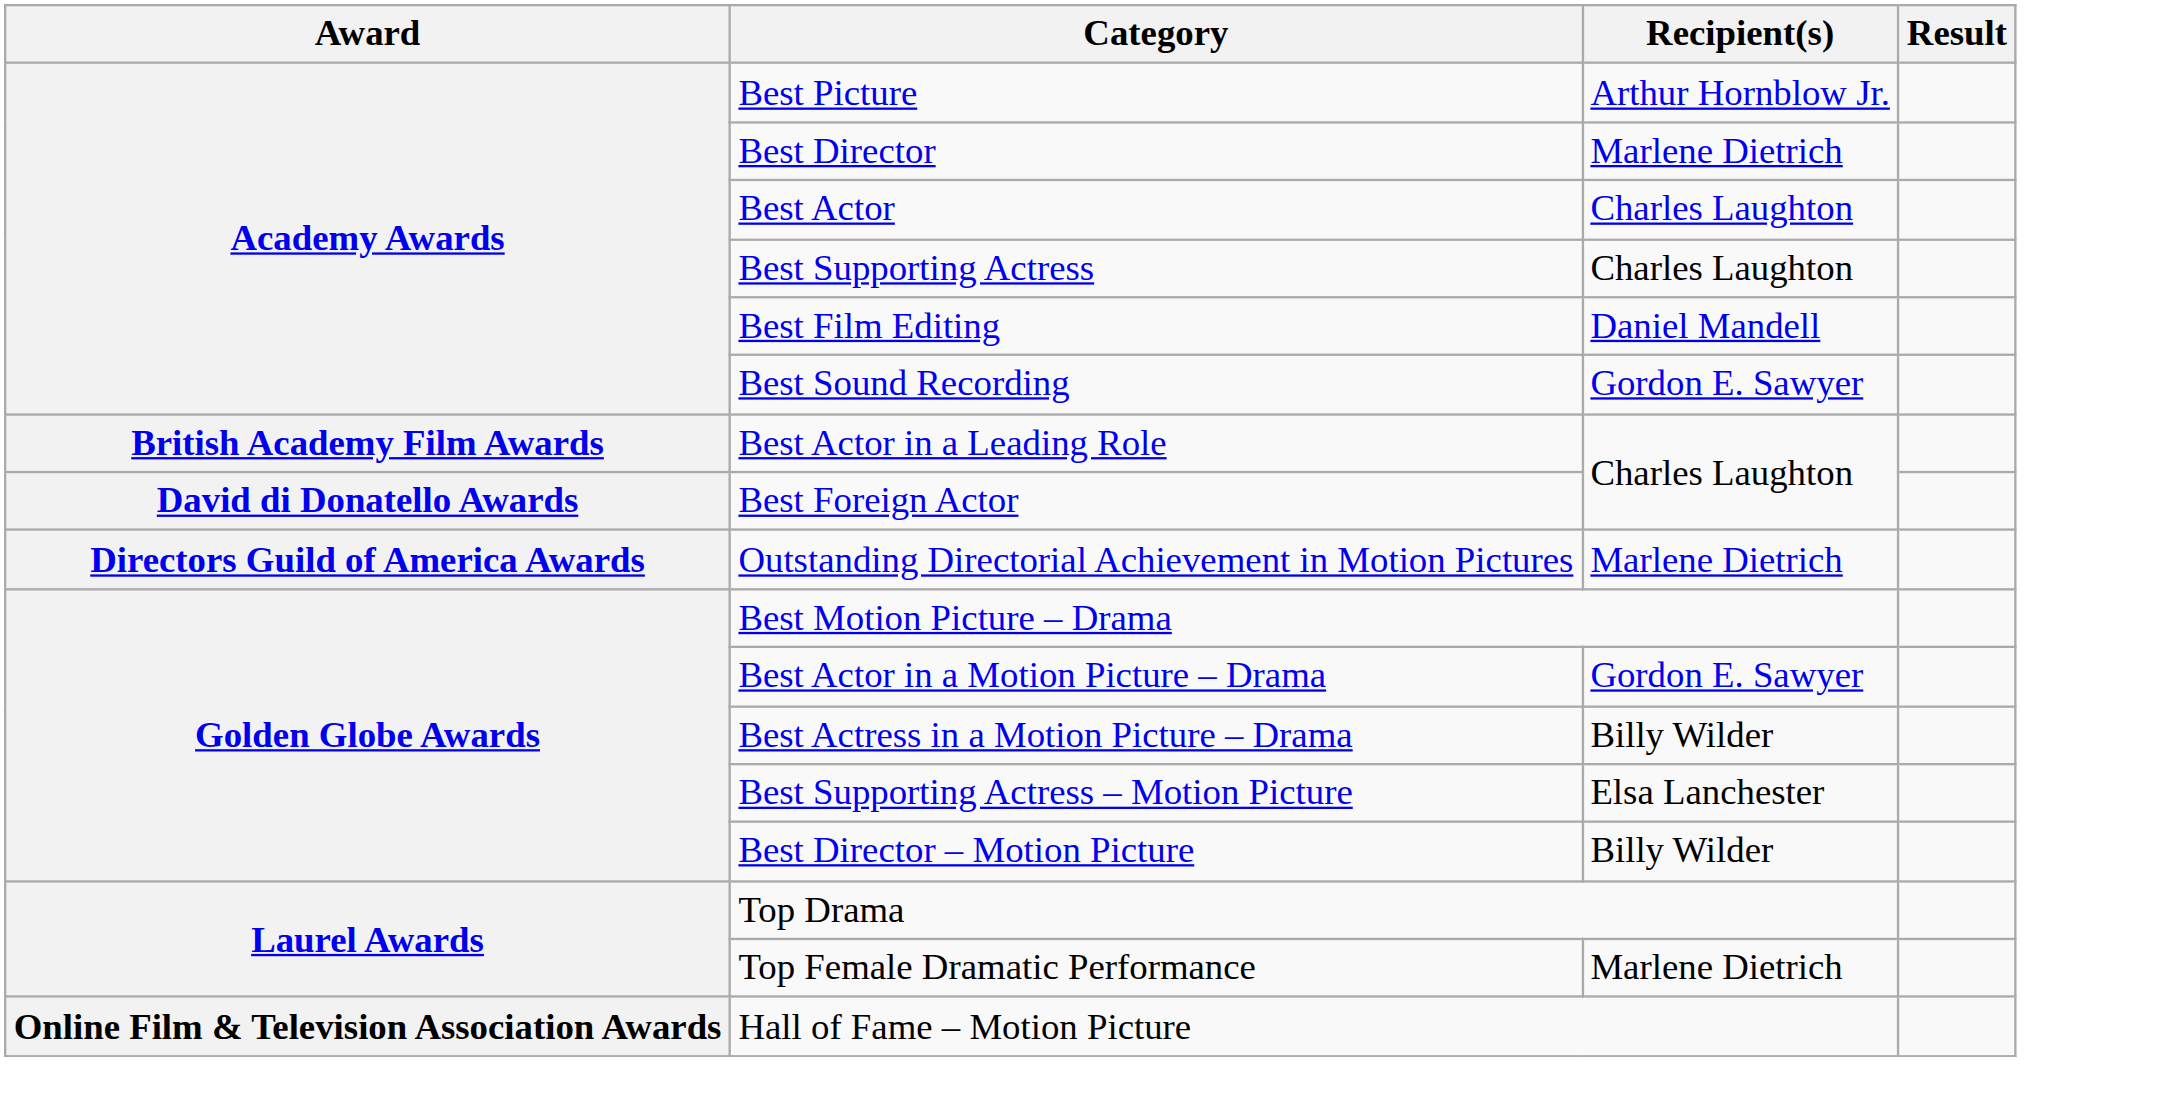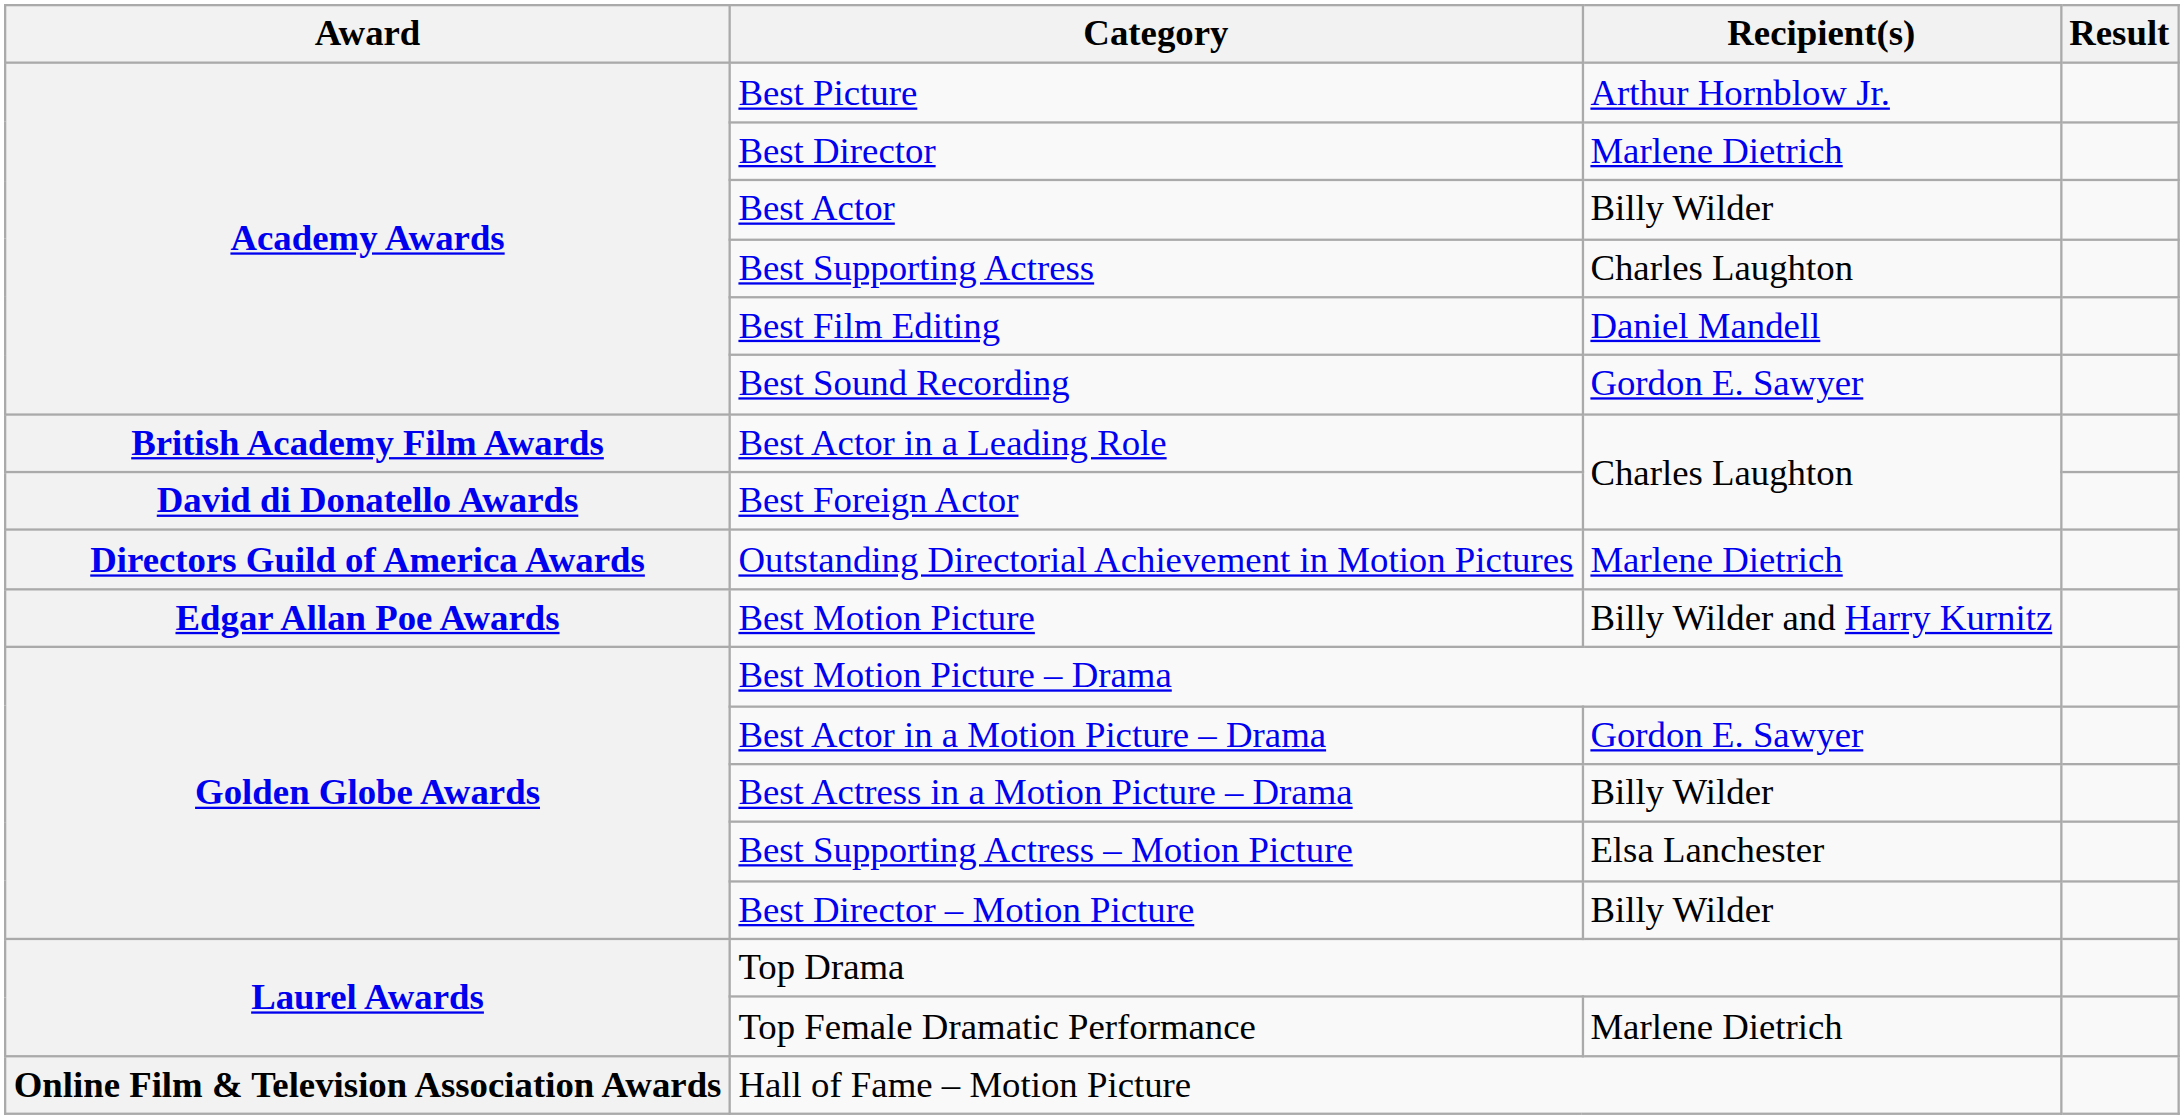Best Actor | Recipient(s): Charles Laughton -> Billy Wilder
+ row: Edgar Allan Poe Awards | Best Motion Picture | Billy Wilder and Harry Kurnitz
